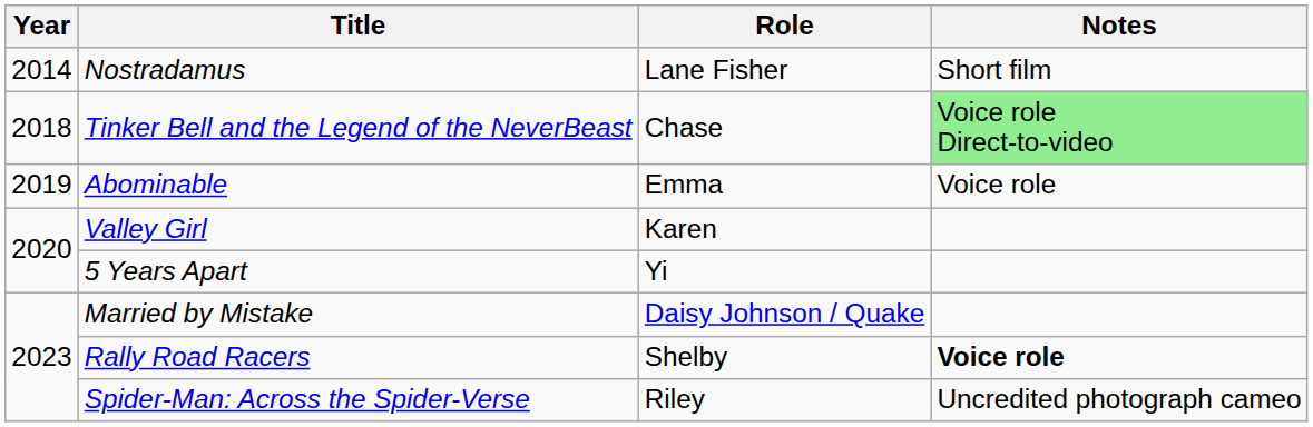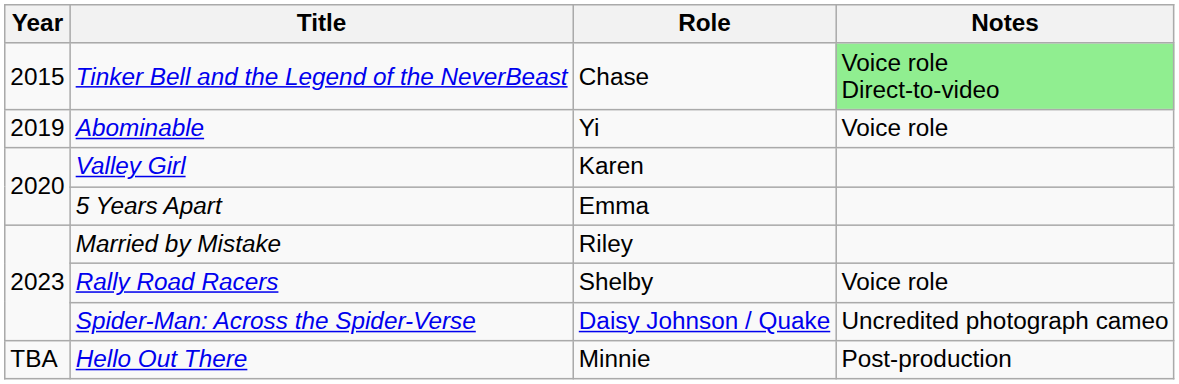- row: 2014 | Nostradamus | Lane Fisher | Short film
Tinker Bell and the Legend of the NeverBeast | Year: 2018 -> 2015
Abominable | Role: Emma -> Yi
5 Years Apart | Role: Yi -> Emma
Married by Mistake | Role: Daisy Johnson / Quake -> Riley
Rally Road Racers | Notes: bold -> normal
Spider-Man: Across the Spider-Verse | Role: Riley -> Daisy Johnson / Quake
+ row: TBA | Hello Out There | Minnie | Post-production
